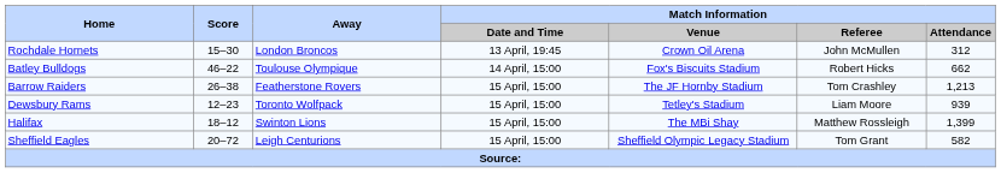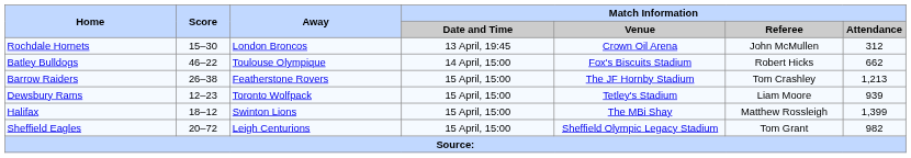Sheffield Eagles | Match Information / Attendance: 582 -> 982
